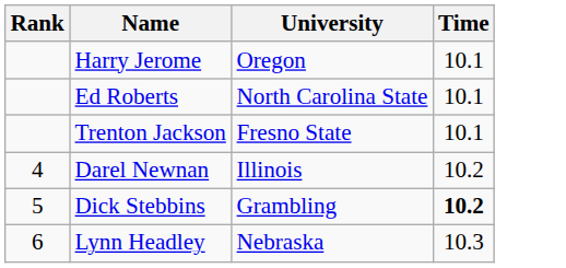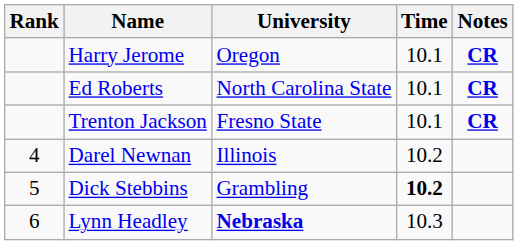+ column: Notes | CR | CR | CR
Lynn Headley | University: normal -> bold
